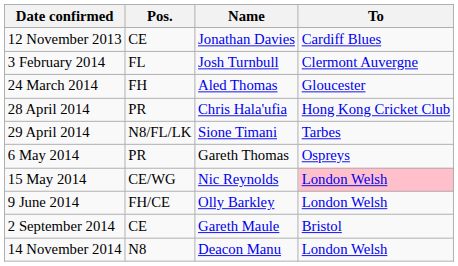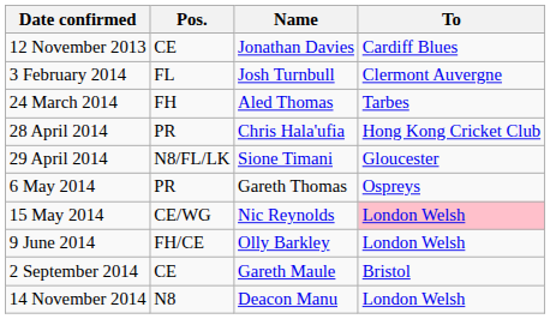24 March 2014 | To: Gloucester -> Tarbes
29 April 2014 | To: Tarbes -> Gloucester
